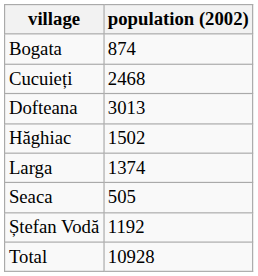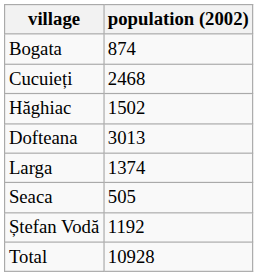rows swapped: Dofteana <-> Hăghiac
